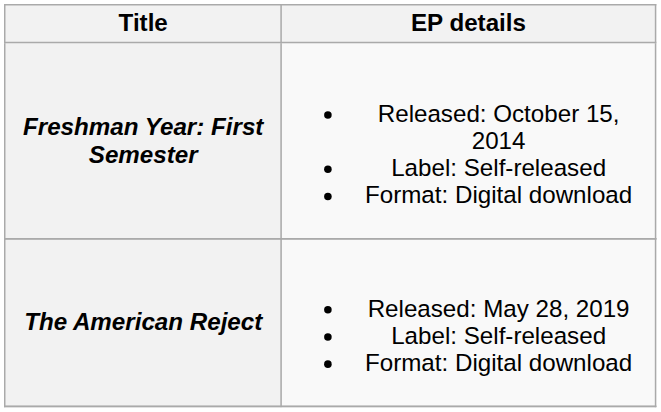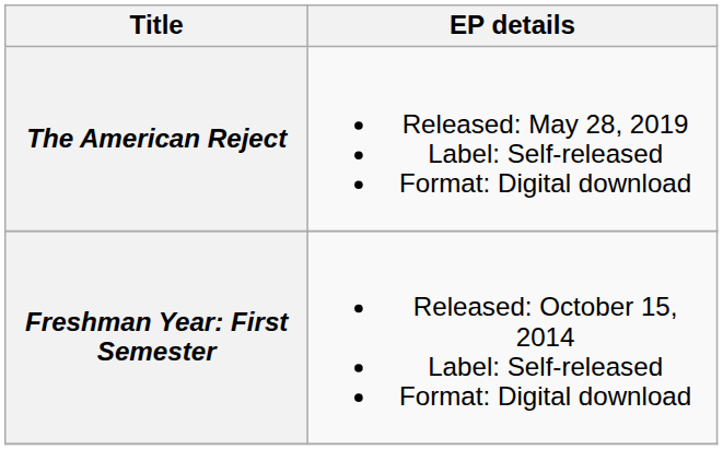rows swapped: Freshman Year: First Semester <-> The American Reject
